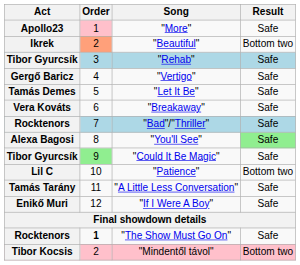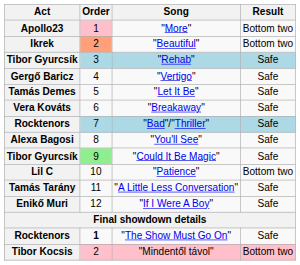"More" | Result: Safe -> Bottom two
"You'll See" | Result: lightgreen background -> no background
